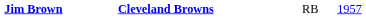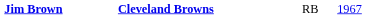Jim Brown | column 4: 1957 -> 1967
